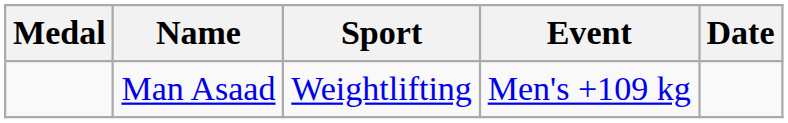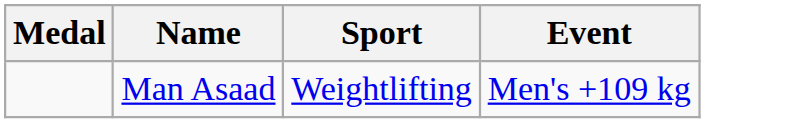- column: Date
